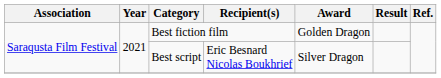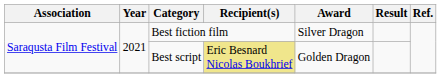Best fiction film | Award: Golden Dragon -> Silver Dragon
Best script | Recipient(s): no background -> khaki background
Best script | Award: Silver Dragon -> Golden Dragon
